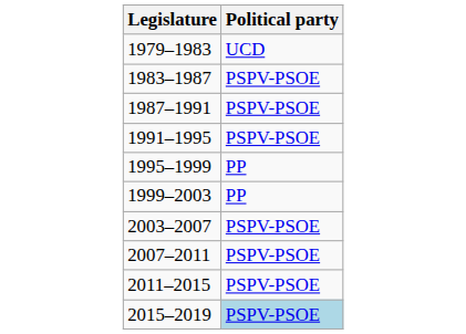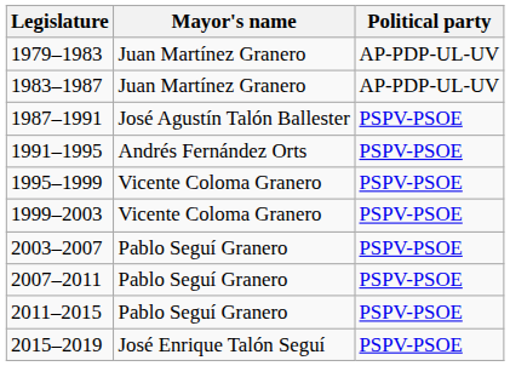+ column: Mayor's name | Juan Martínez Granero | Juan Martínez Granero | José Agustín Talón Ballester | Andrés Fernández Orts | Vicente Coloma Granero | Vicente Coloma Granero | Pablo Seguí Granero | Pablo Seguí Granero | Pablo Seguí Granero | José Enrique Talón Seguí
1979–1983 | Political party: UCD -> AP-PDP-UL-UV
1983–1987 | Political party: PSPV-PSOE -> AP-PDP-UL-UV
1995–1999 | Political party: PP -> PSPV-PSOE
1999–2003 | Political party: PP -> PSPV-PSOE
2015–2019 | Political party: lightblue background -> no background
